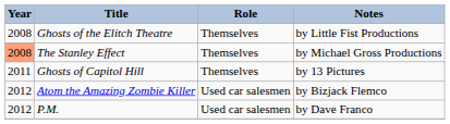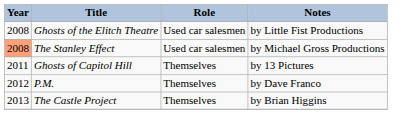Ghosts of the Elitch Theatre | Role: Themselves -> Used car salesmen
The Stanley Effect | Role: Themselves -> Used car salesmen
- row: 2012 | Atom the Amazing Zombie Killer | Used car salesmen | by Bizjack Flemco
P.M. | Role: Used car salesmen -> Themselves
+ row: 2013 | The Castle Project | Themselves | by Brian Higgins
